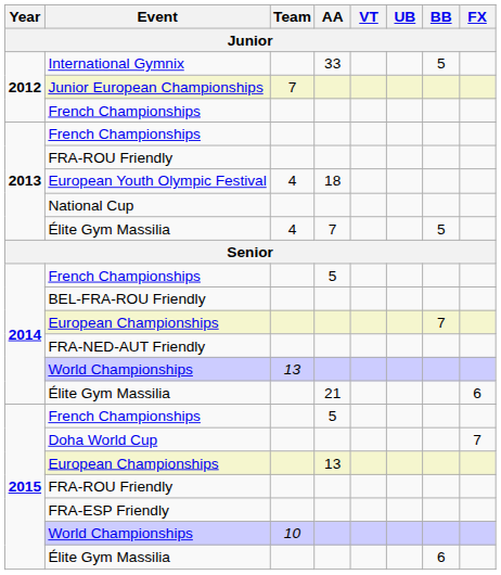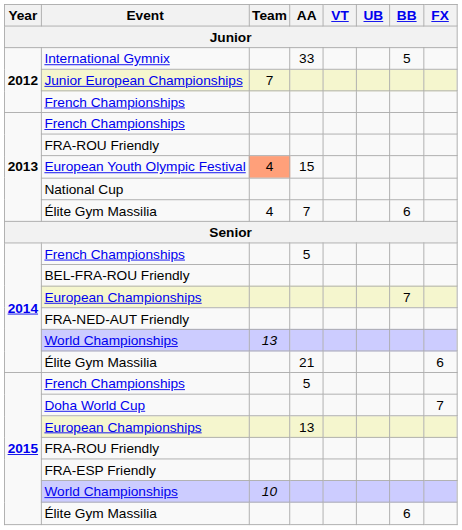European Youth Olympic Festival | Team: no background -> lightsalmon background
European Youth Olympic Festival | AA: 18 -> 15
2013 / Élite Gym Massilia | BB: 5 -> 6
